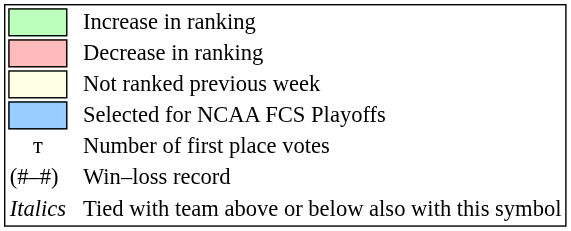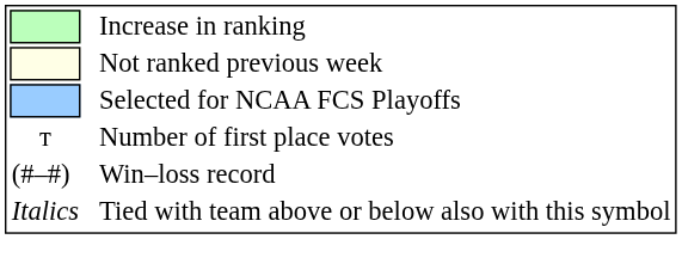- row: Decrease in ranking
